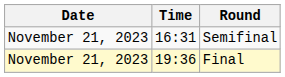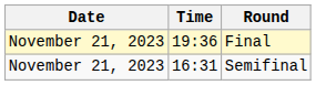rows swapped: Semifinal <-> Final
